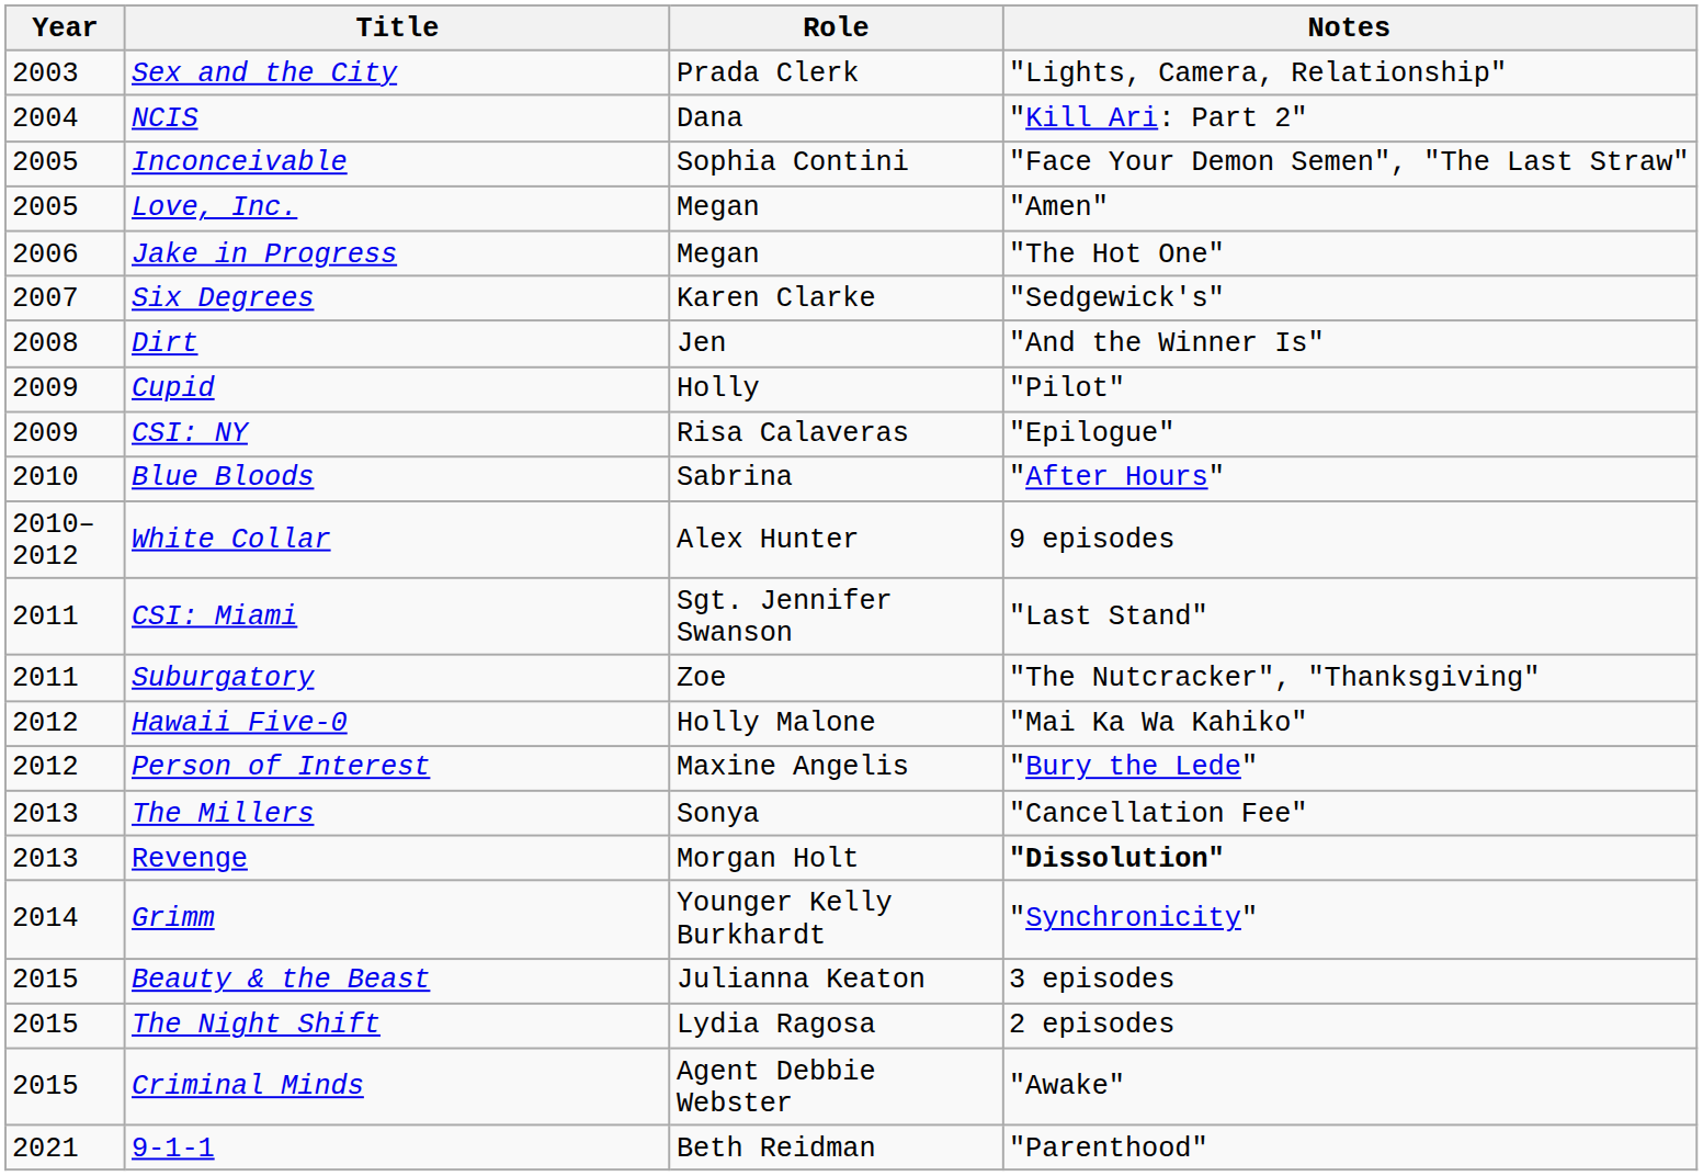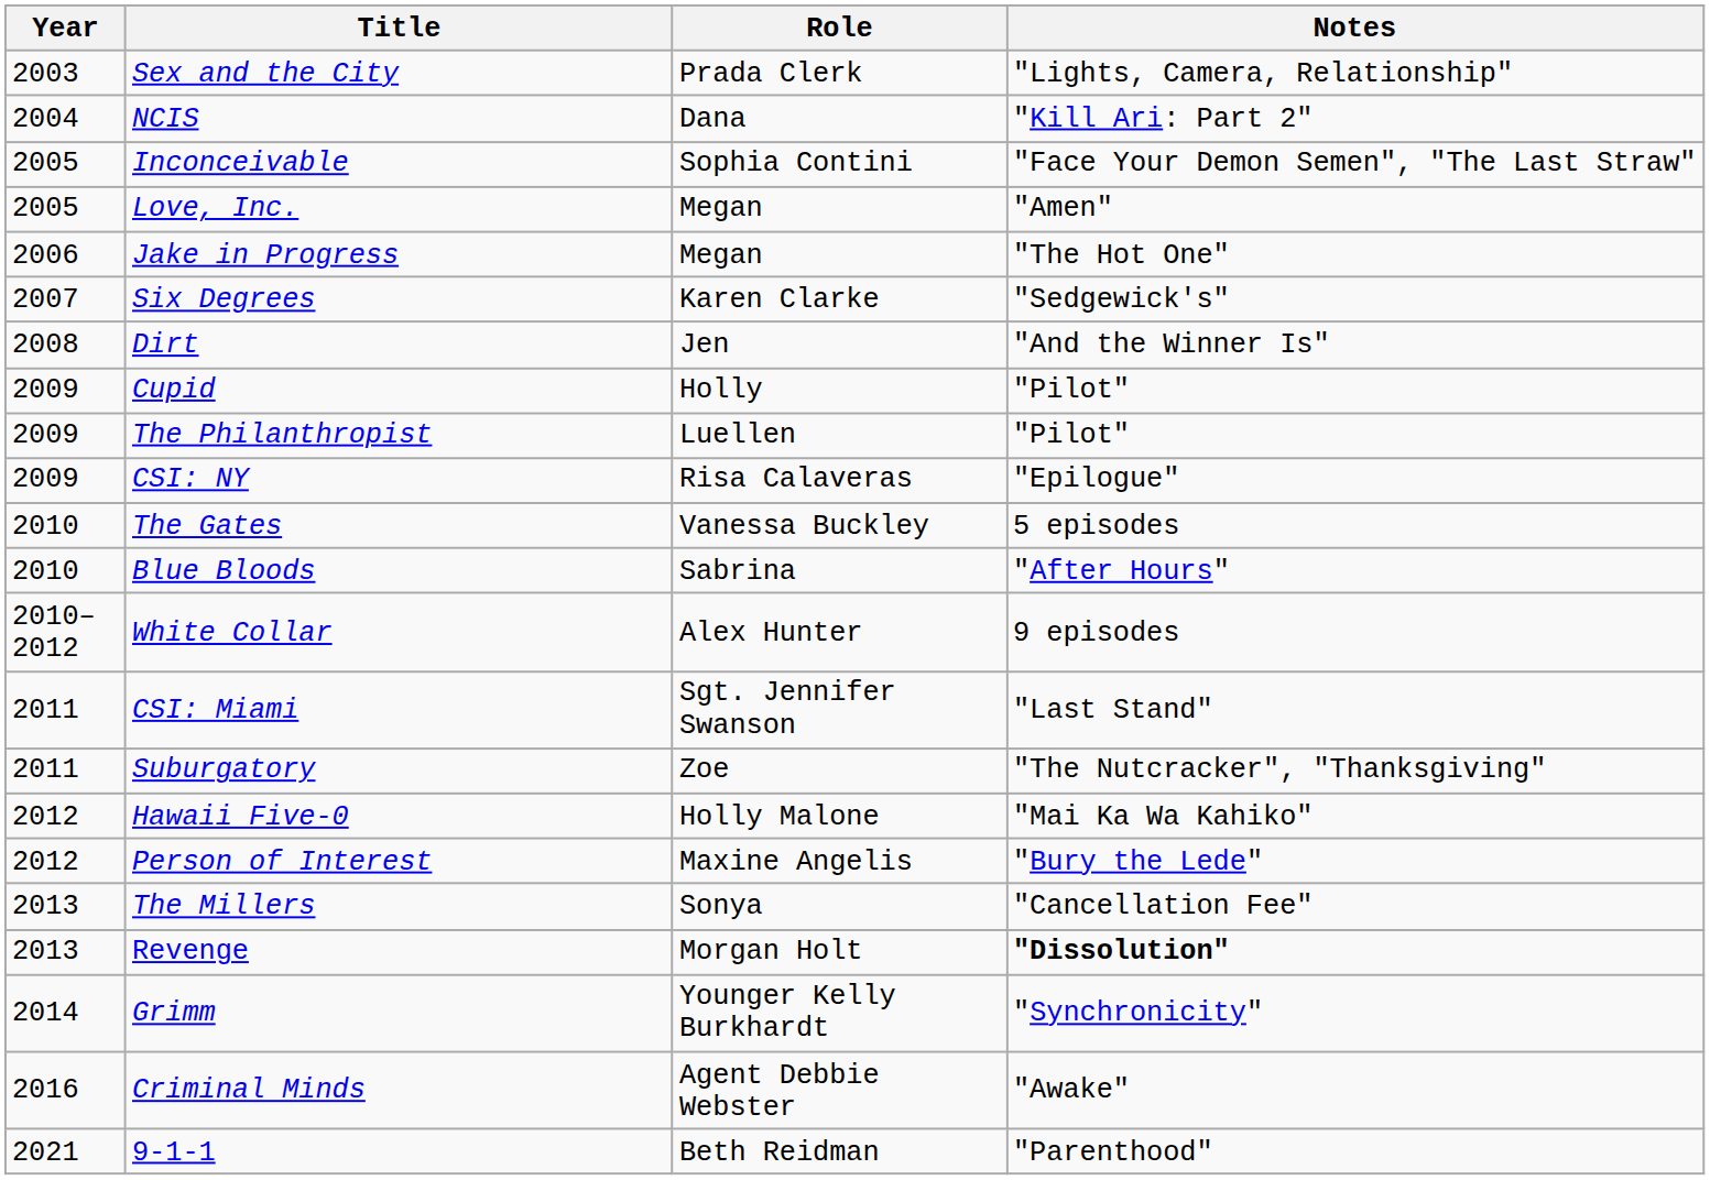+ row: 2009 | The Philanthropist | Luellen | "Pilot"
+ row: 2010 | The Gates | Vanessa Buckley | 5 episodes
- row: 2015 | Beauty & the Beast | Julianna Keaton | 3 episodes
- row: 2015 | The Night Shift | Lydia Ragosa | 2 episodes
Criminal Minds | Year: 2015 -> 2016
